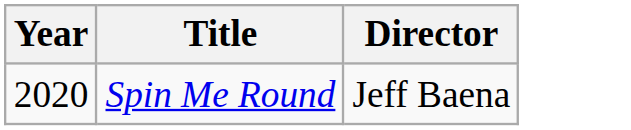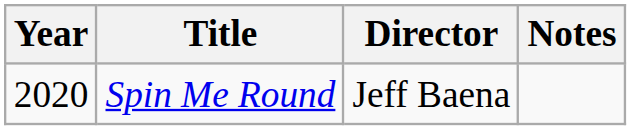+ column: Notes
